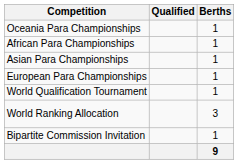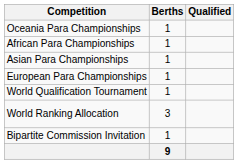columns swapped: Berths <-> Qualified
